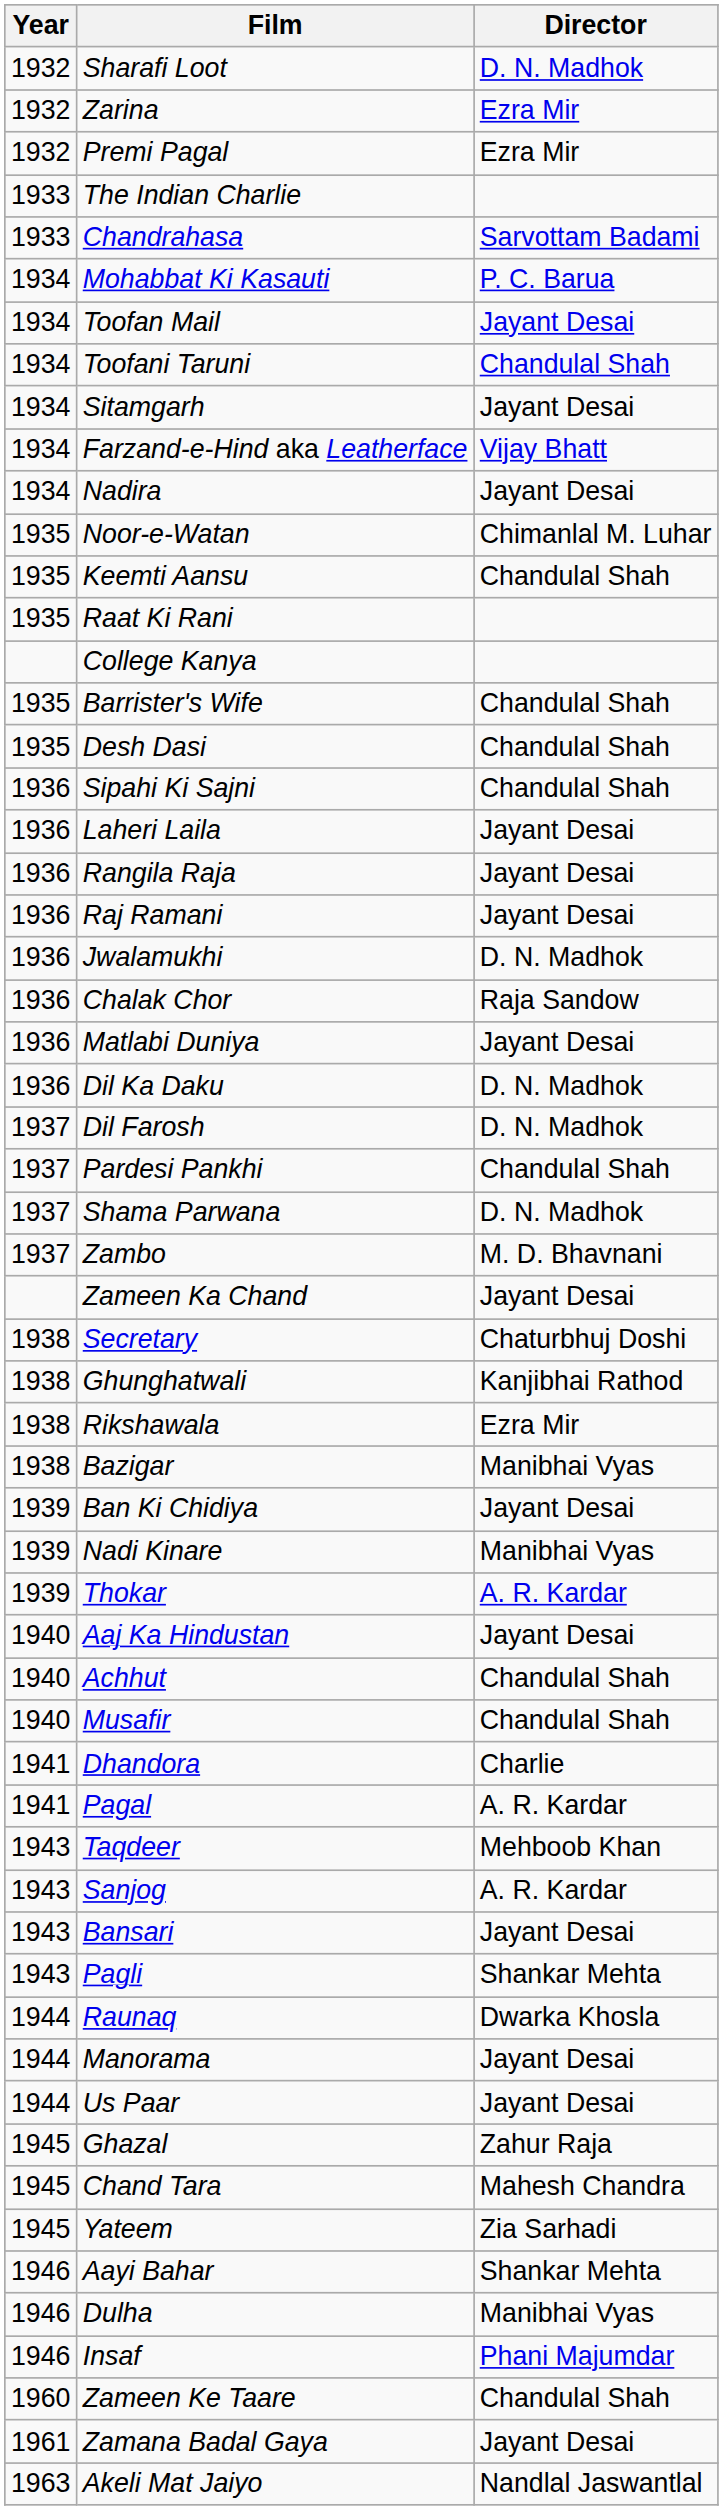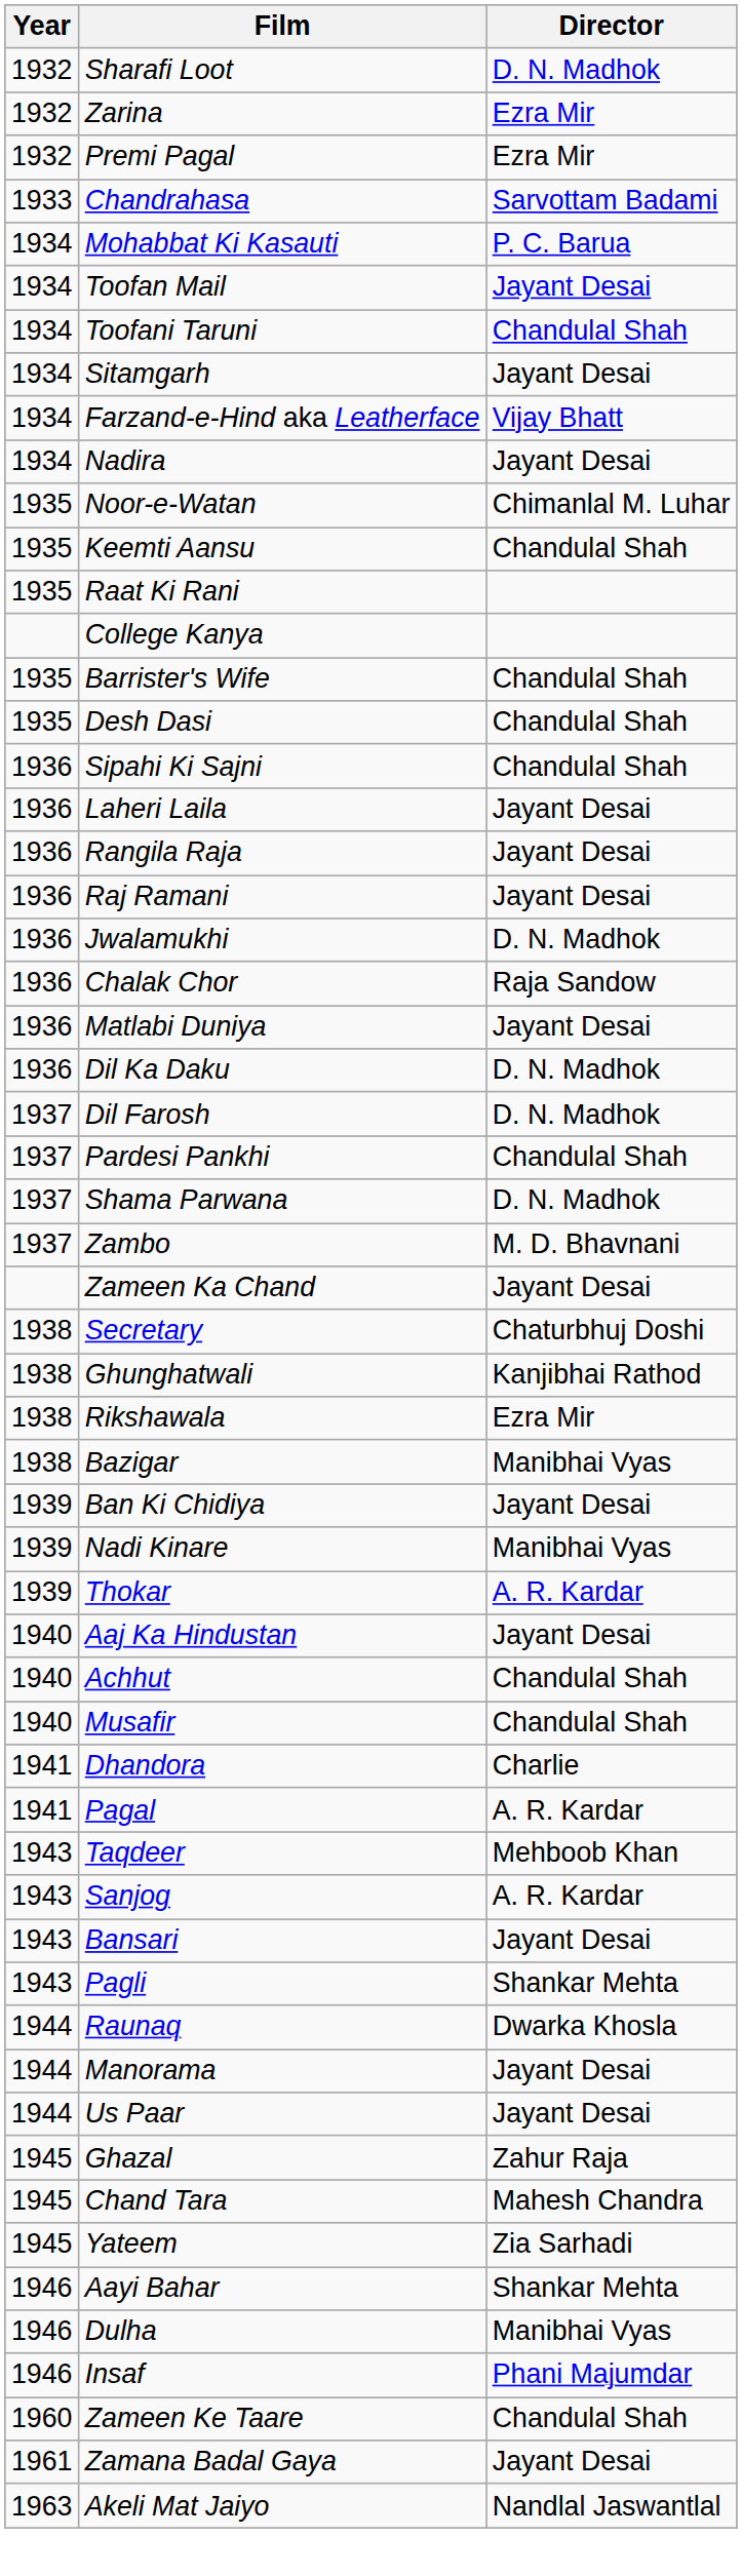- row: 1933 | The Indian Charlie
